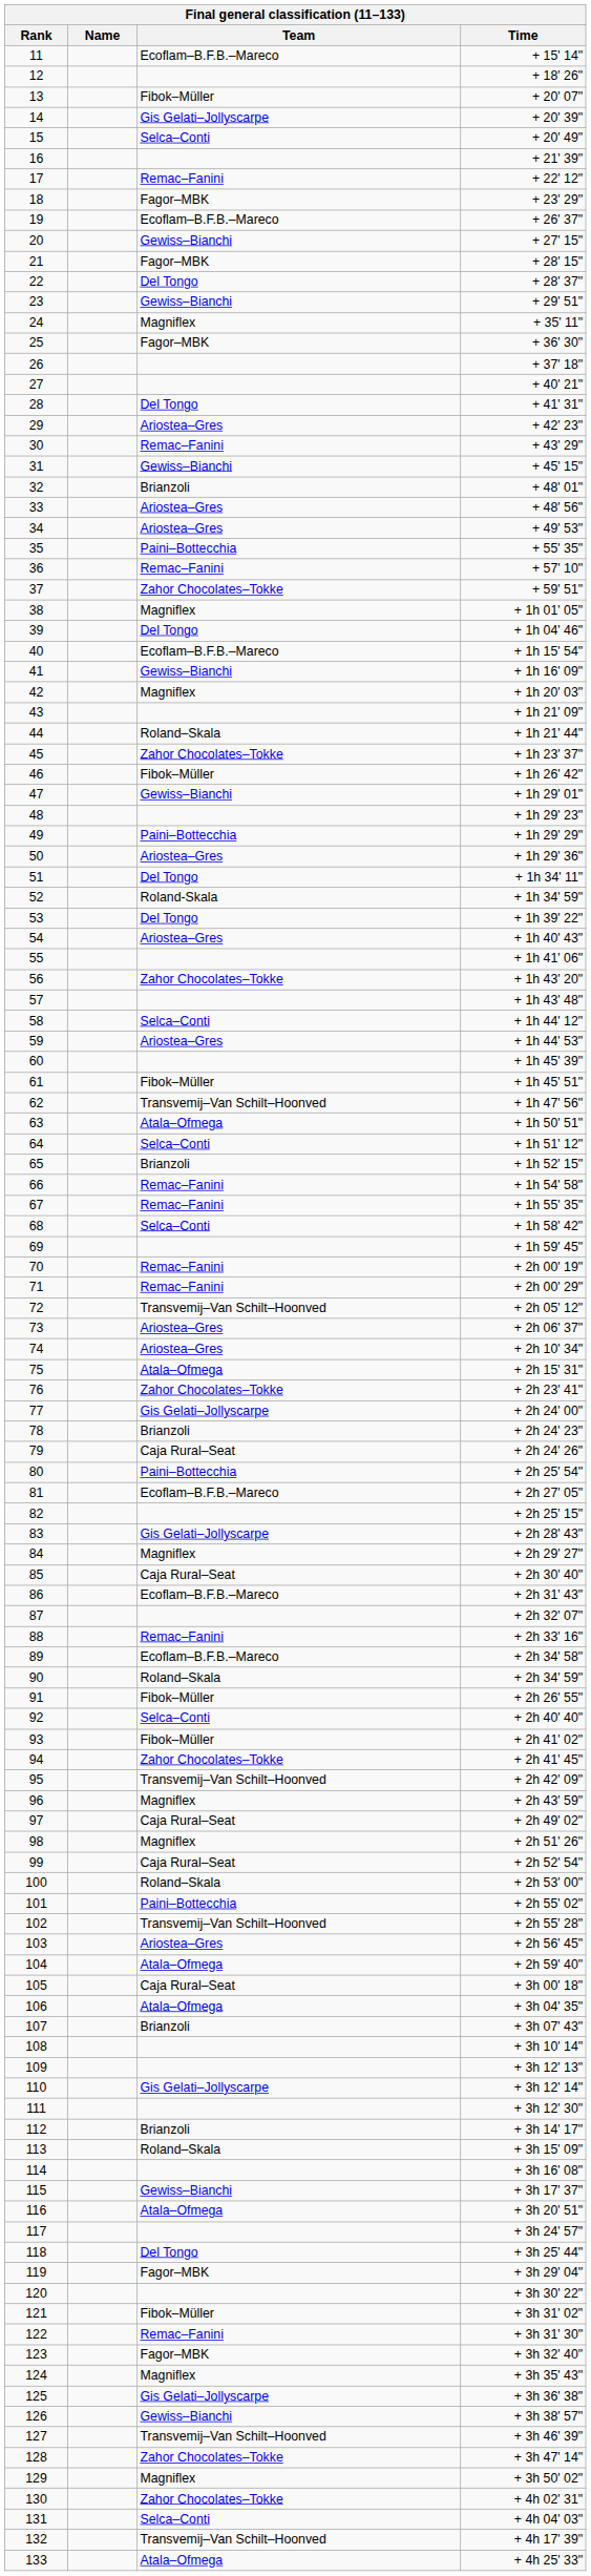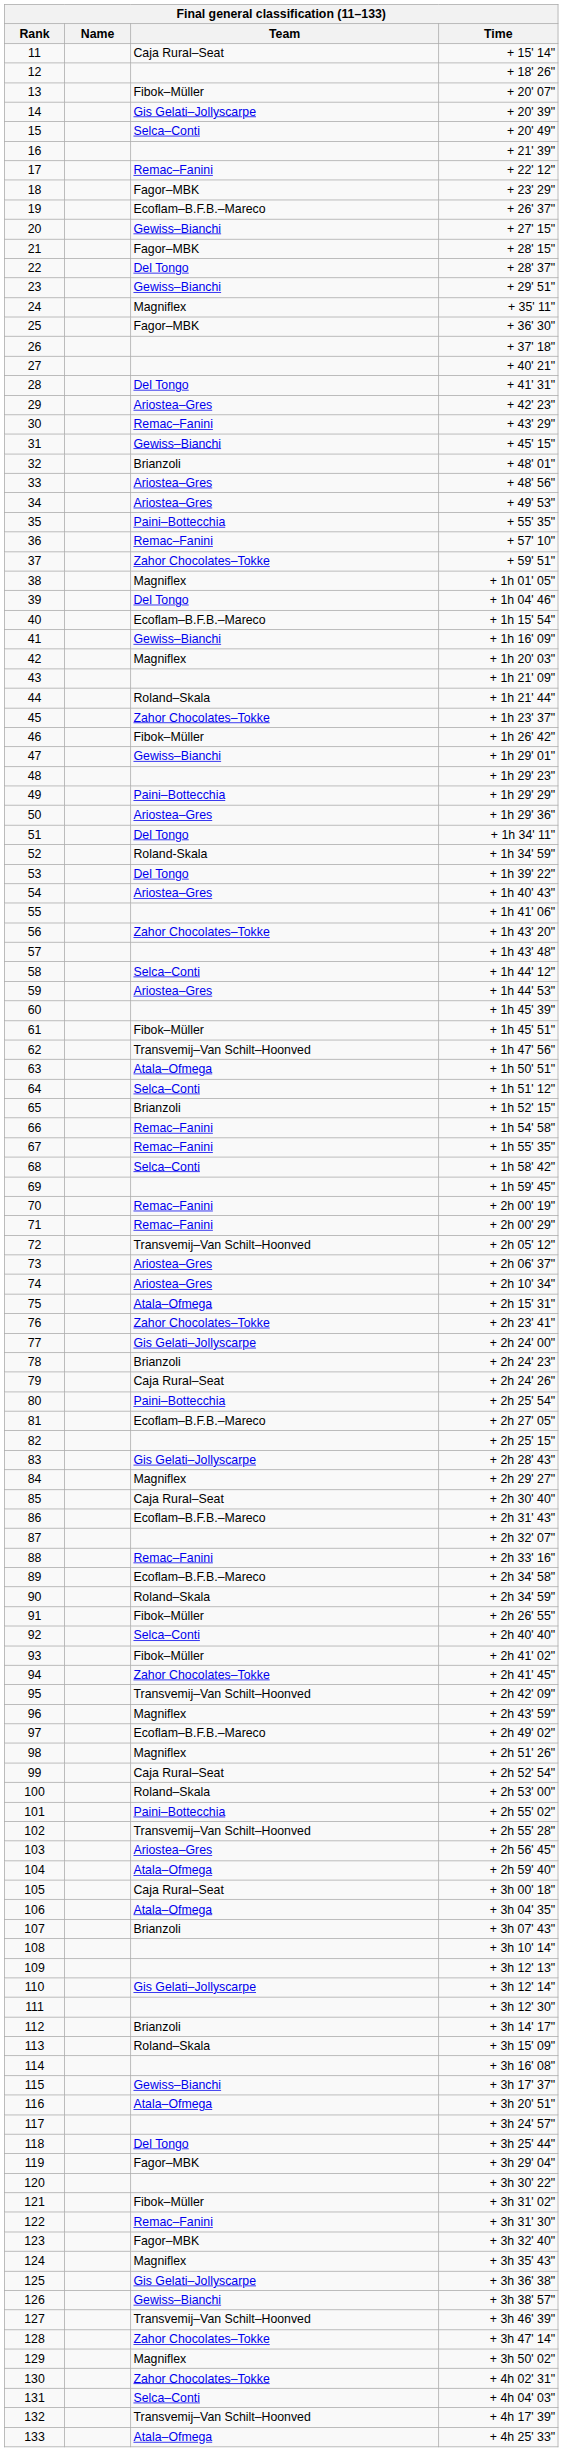11 | Team: Ecoflam–B.F.B.–Mareco -> Caja Rural–Seat
97 | Team: Caja Rural–Seat -> Ecoflam–B.F.B.–Mareco
